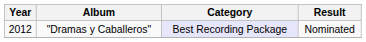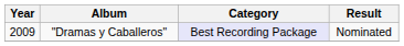"Dramas y Caballeros" | Year: 2012 -> 2009
